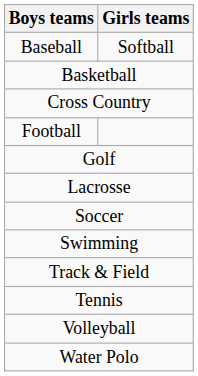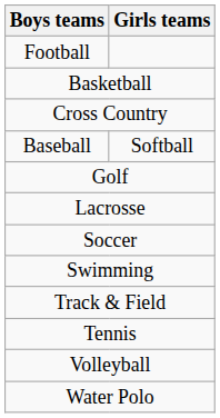rows swapped: Baseball <-> Football
